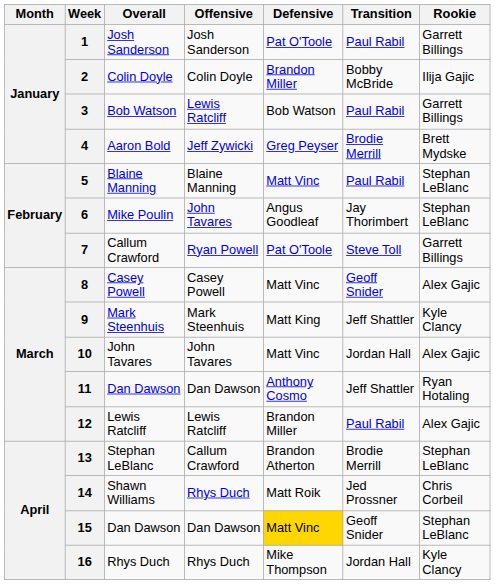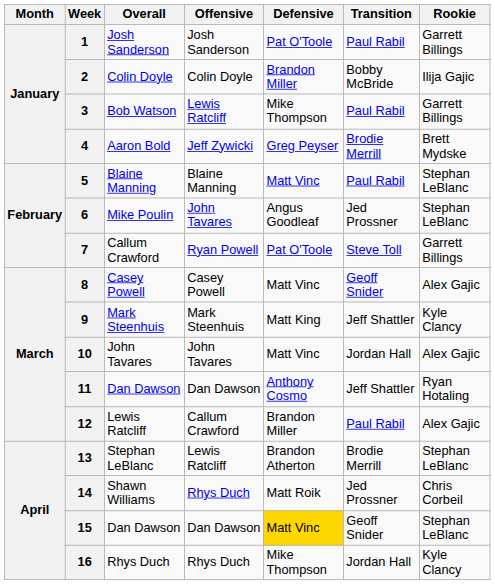3 | Defensive: Bob Watson -> Mike Thompson
6 | Transition: Jay Thorimbert -> Jed Prossner
12 | Offensive: Lewis Ratcliff -> Callum Crawford
13 | Offensive: Callum Crawford -> Lewis Ratcliff
